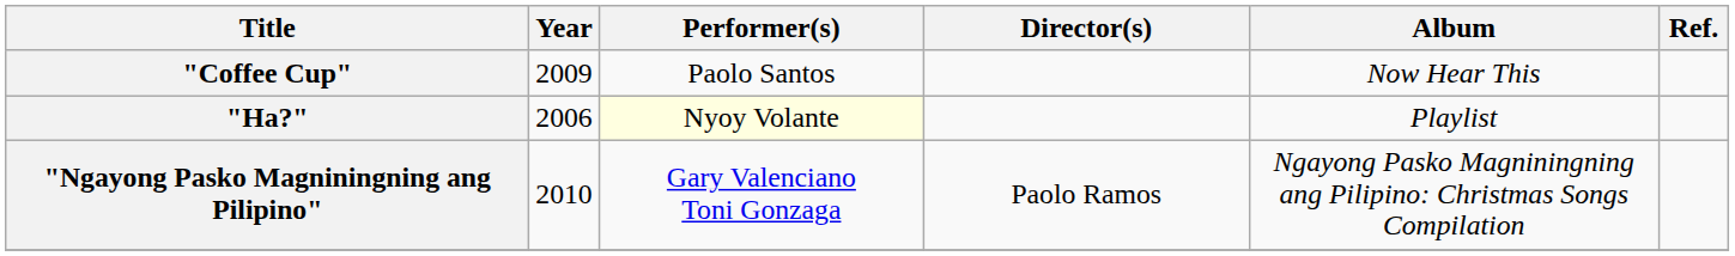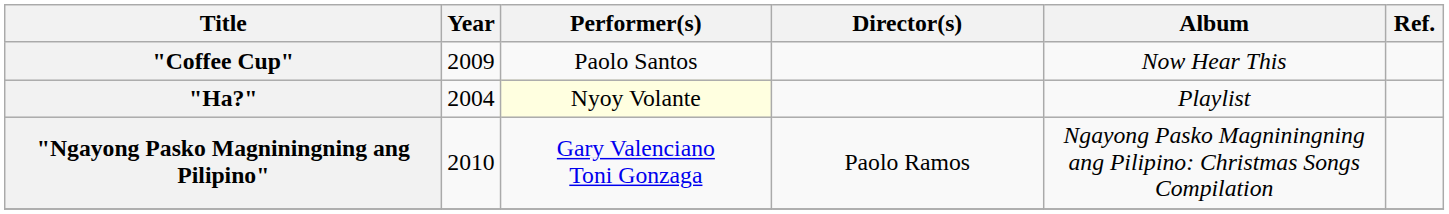"Ha?" | Year: 2006 -> 2004
